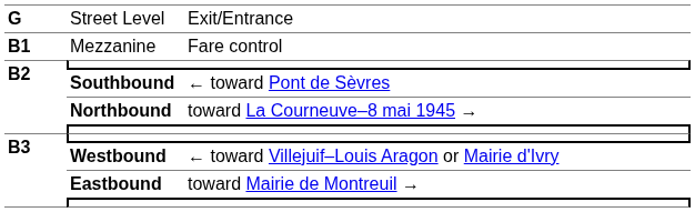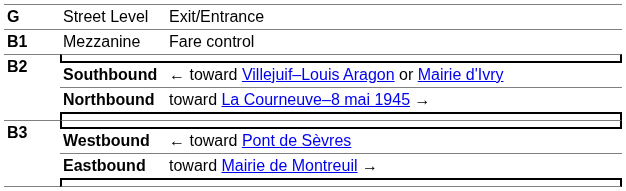Southbound | column 3: ← toward Pont de Sèvres -> ← toward Villejuif–Louis Aragon or Mairie d'Ivry
Westbound | column 3: ← toward Villejuif–Louis Aragon or Mairie d'Ivry -> ← toward Pont de Sèvres
